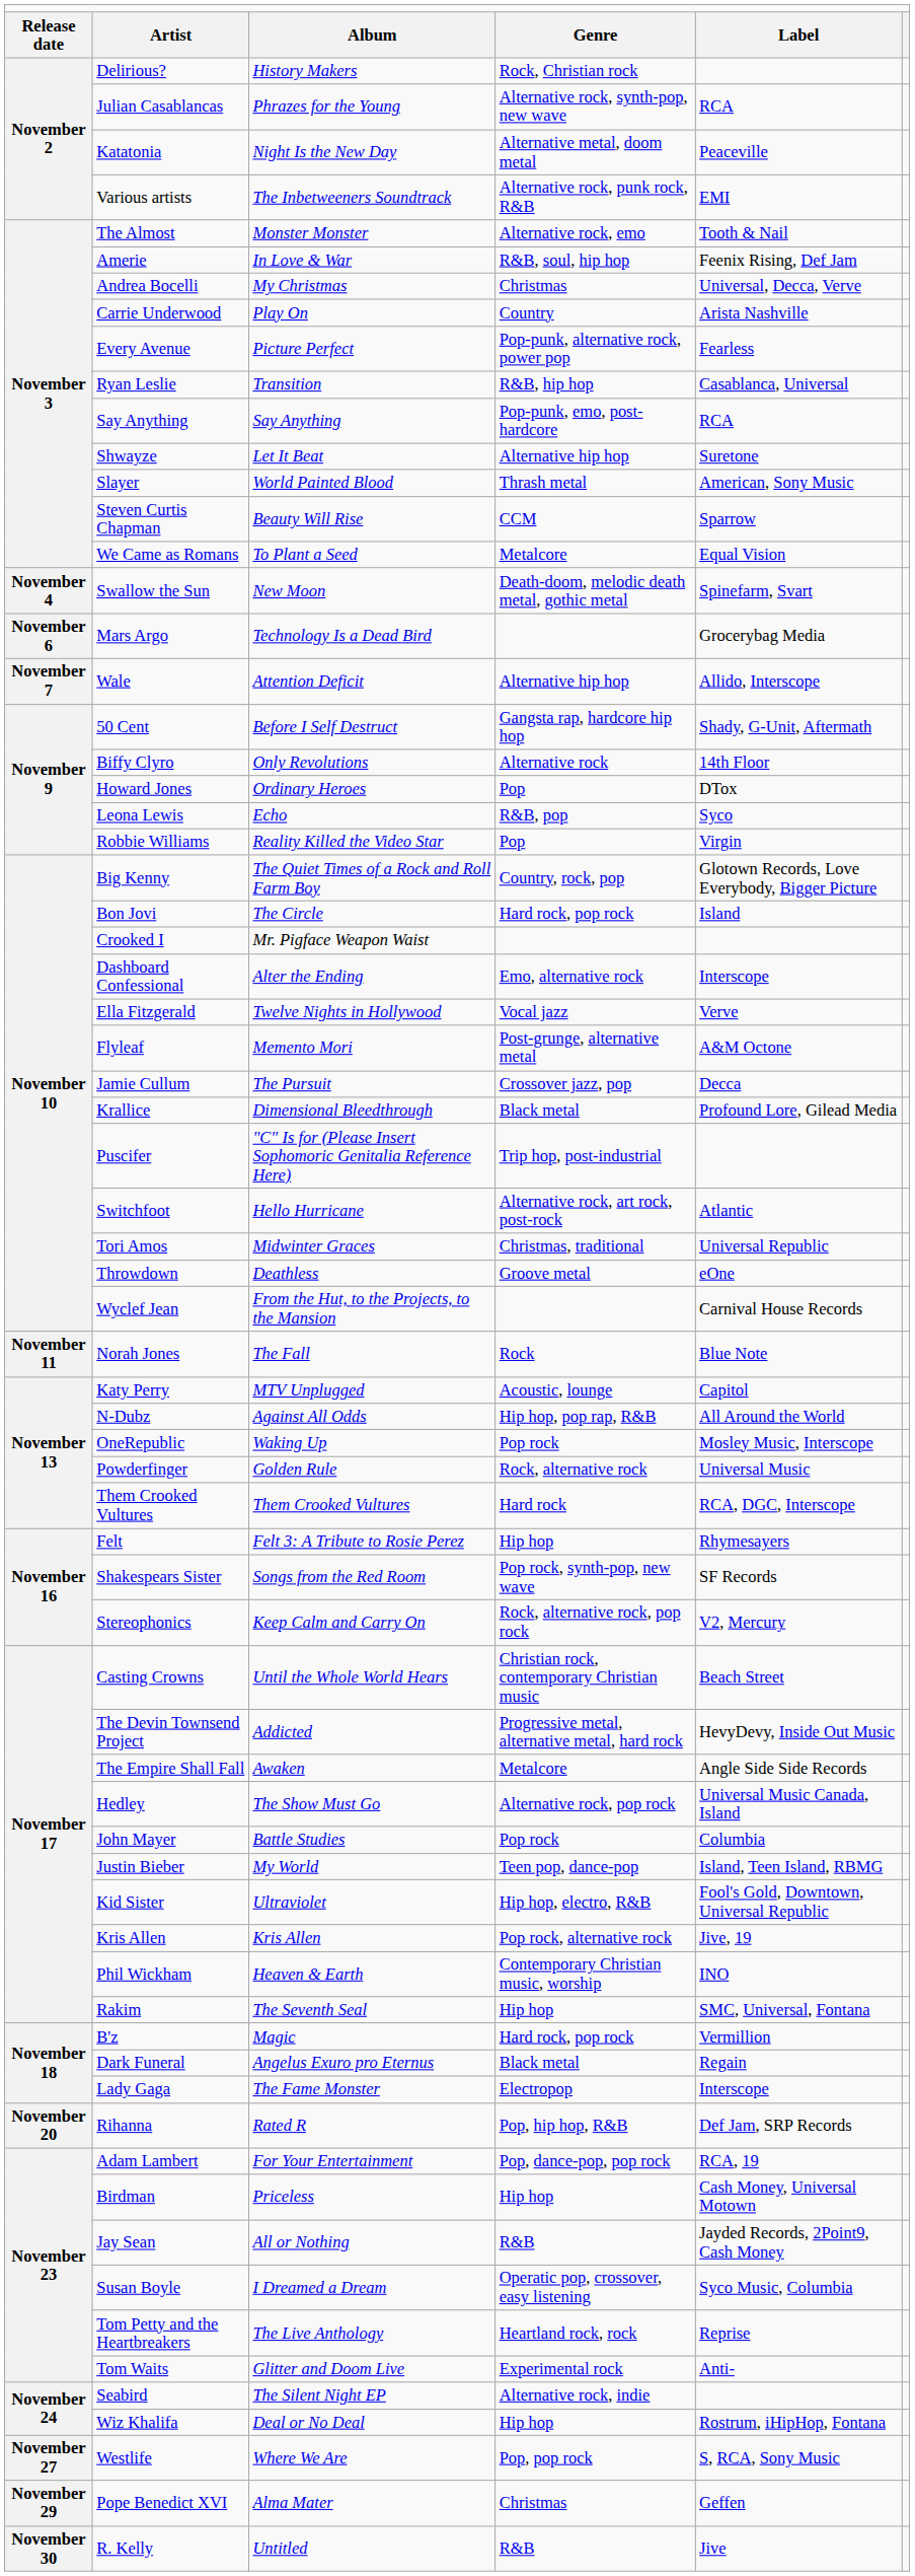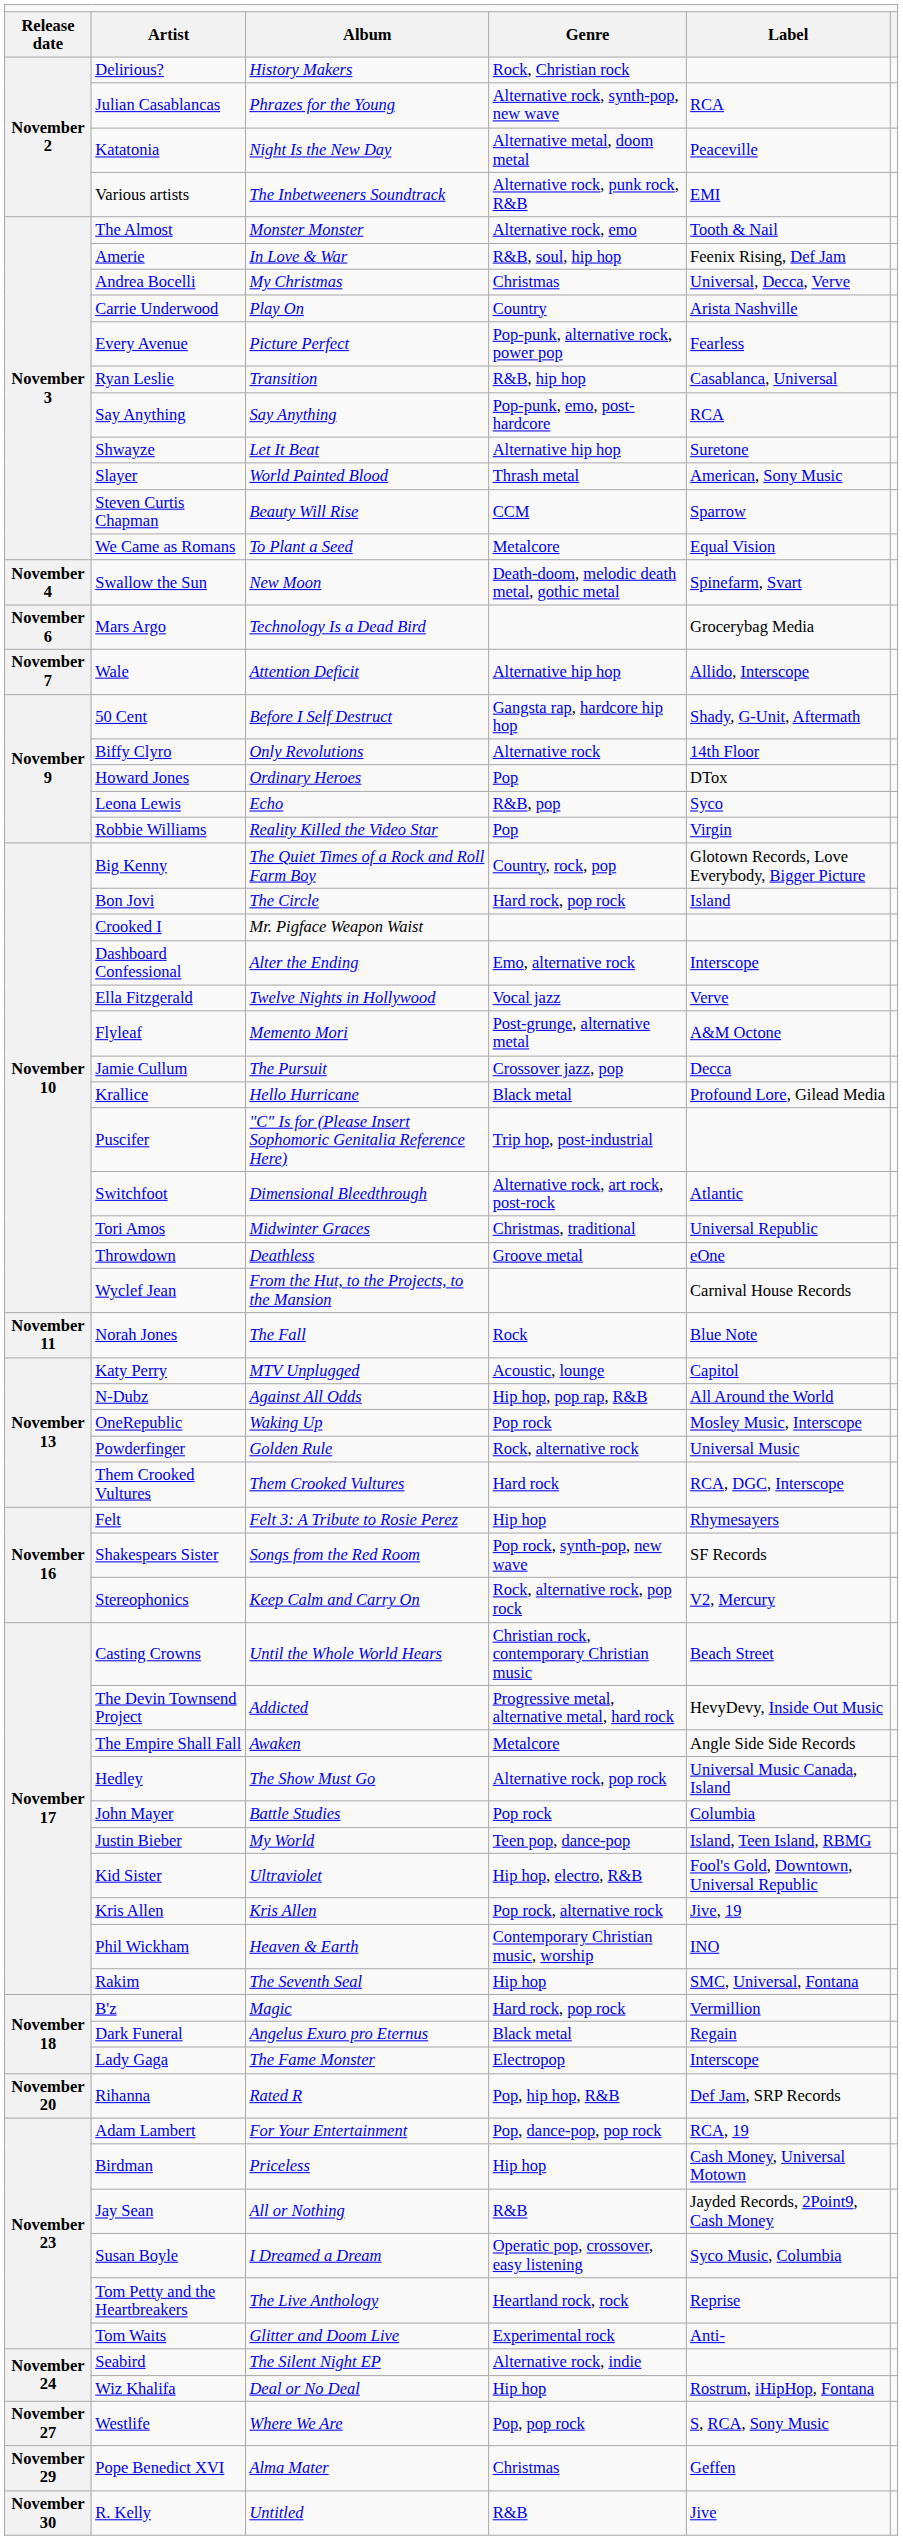Krallice | column 3: Dimensional Bleedthrough -> Hello Hurricane
Switchfoot | column 3: Hello Hurricane -> Dimensional Bleedthrough
